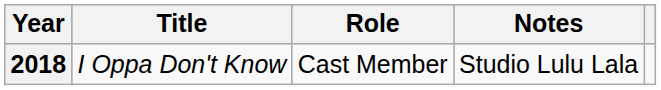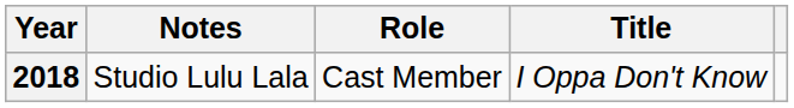columns swapped: Title <-> Notes
